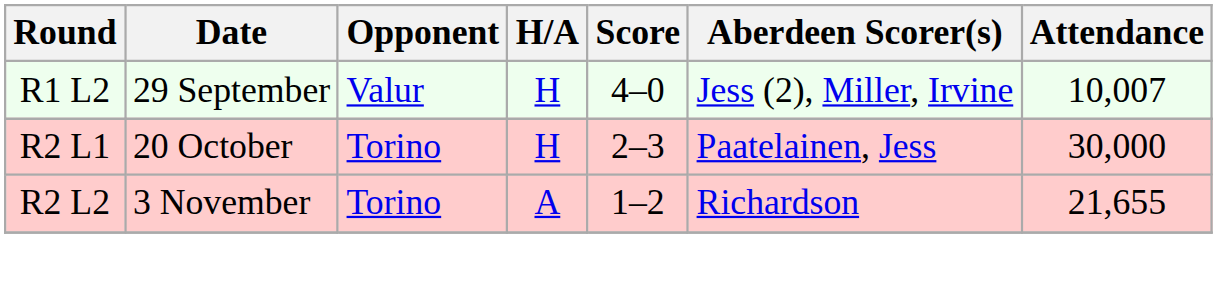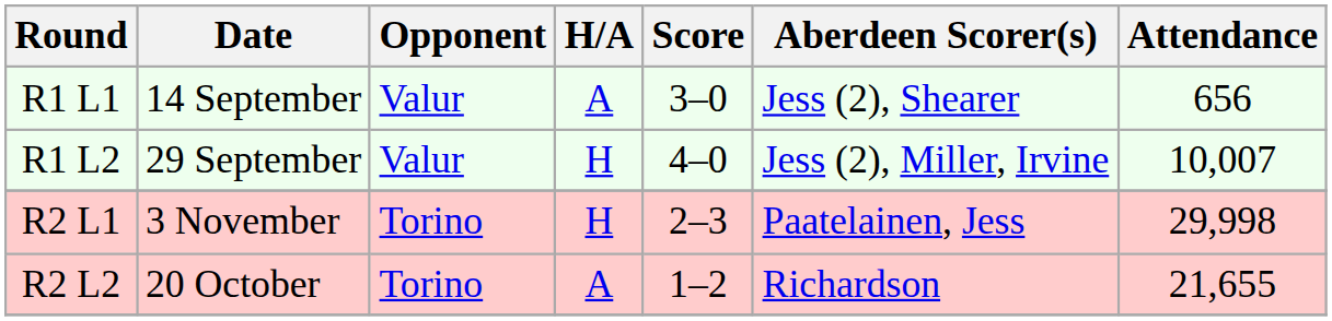+ row: R1 L1 | 14 September | Valur | A | 3–0 | Jess (2), Shearer | 656
R2 L1 | Date: 20 October -> 3 November
R2 L1 | Attendance: 30,000 -> 29,998
R2 L2 | Date: 3 November -> 20 October
